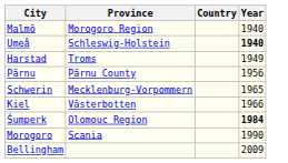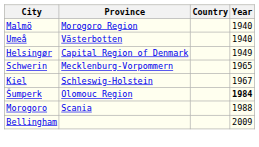Umeå | Province: Schleswig-Holstein -> Västerbotten
Umeå | Year: bold -> normal
- row: Harstad | Troms | 1949
+ row: Helsingør | Capital Region of Denmark | 1949
- row: Pärnu | Pärnu County | 1956
Kiel | Province: Västerbotten -> Schleswig-Holstein
Kiel | Year: 1966 -> 1967
Morogoro | Year: 1990 -> 1988
